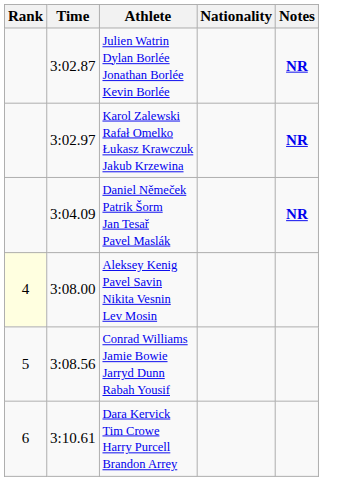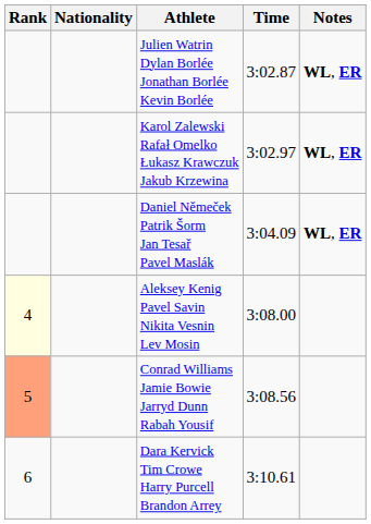columns swapped: Nationality <-> Time
Julien Watrin Dylan Borlée Jonathan Borlée Kevin Borlée | Notes: NR -> WL, ER
Karol Zalewski Rafał Omelko Łukasz Krawczuk Jakub Krzewina | Notes: NR -> WL, ER
Daniel Němeček Patrik Šorm Jan Tesař Pavel Maslák | Notes: NR -> WL, ER
Conrad Williams Jamie Bowie Jarryd Dunn Rabah Yousif | Rank: no background -> lightsalmon background
